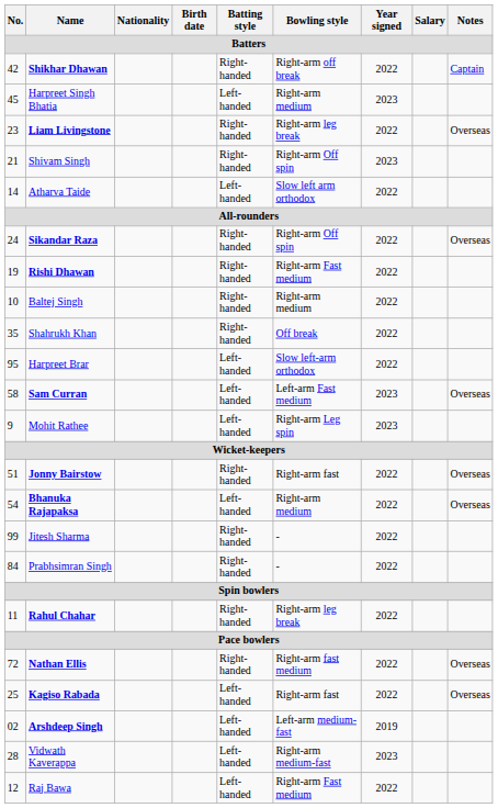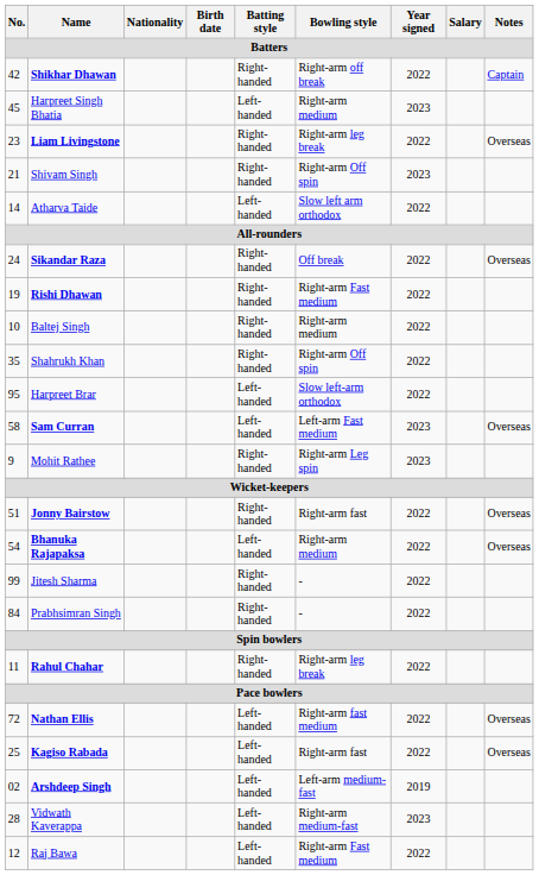Sikandar Raza | Bowling style: Right-arm Off spin -> Off break
Shahrukh Khan | Bowling style: Off break -> Right-arm Off spin
Mohit Rathee | Batting style: Left-handed -> Right-handed
Nathan Ellis | Batting style: Right-handed -> Left-handed
